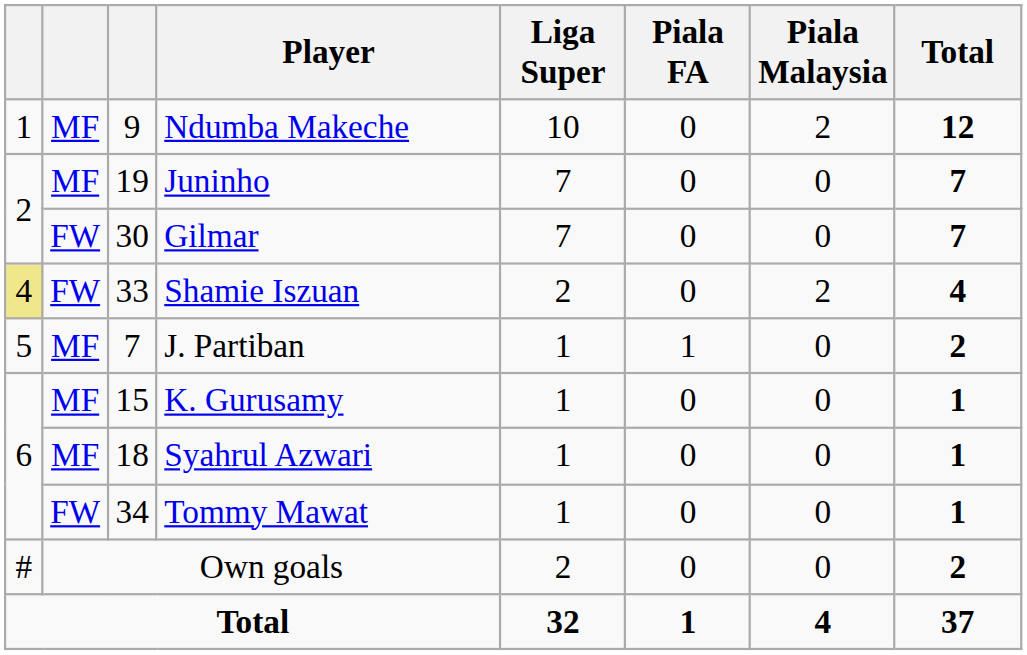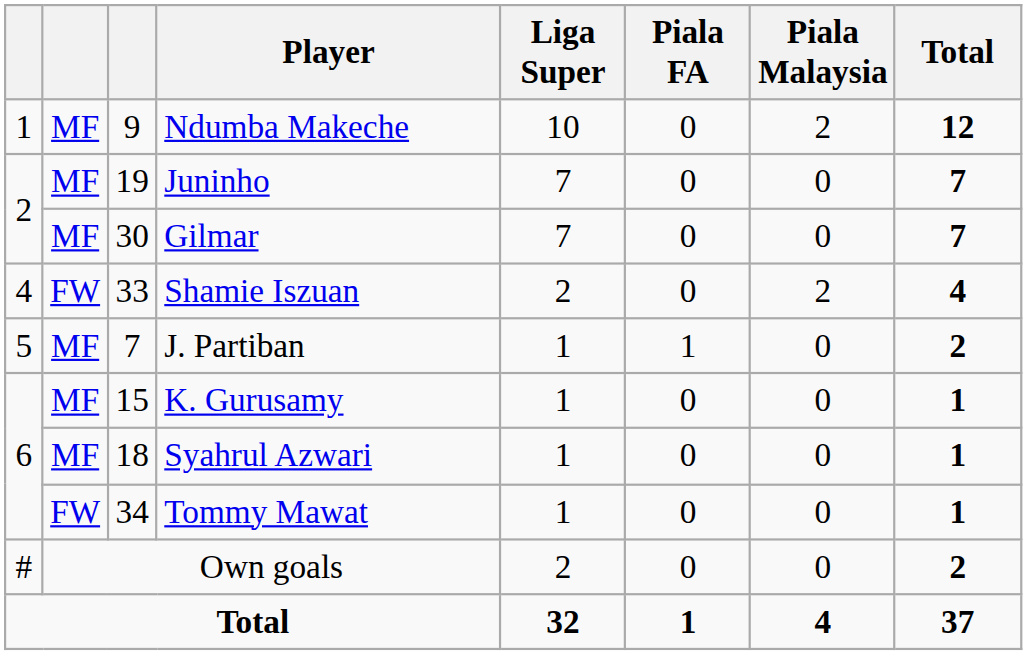Gilmar | column 2: FW -> MF
Shamie Iszuan | column 1: khaki background -> no background
